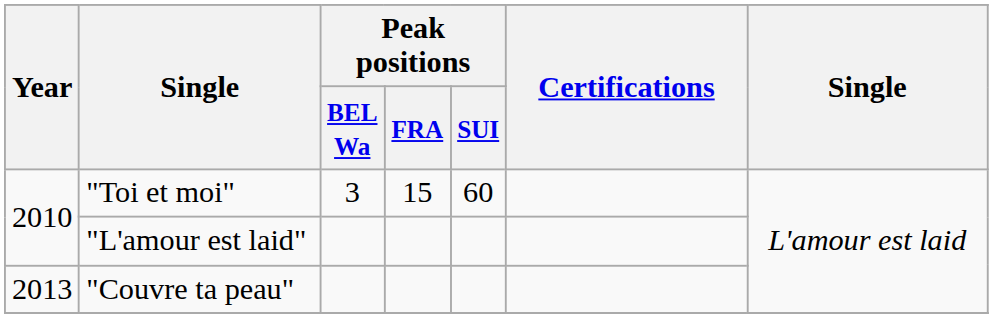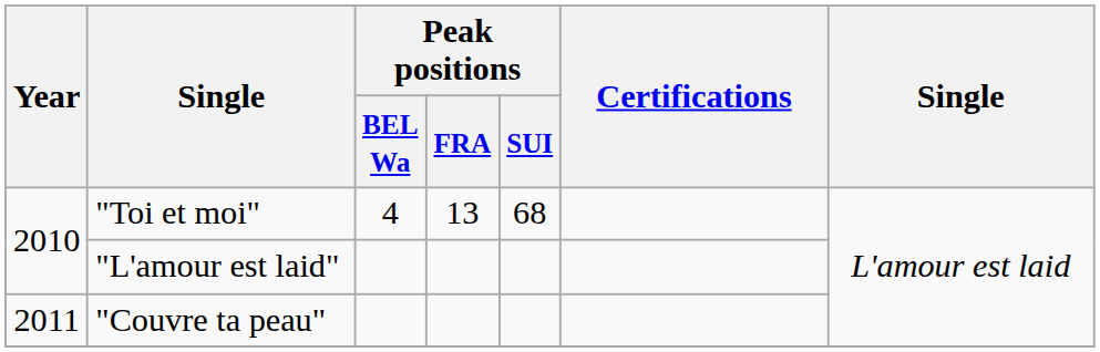"Toi et moi" | Peak positions / BEL Wa: 3 -> 4
"Toi et moi" | Peak positions / FRA: 15 -> 13
"Toi et moi" | Peak positions / SUI: 60 -> 68
"Couvre ta peau" | Year: 2013 -> 2011
